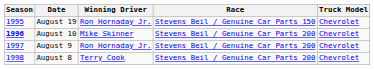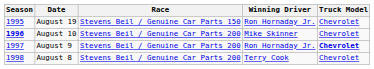columns swapped: Race <-> Winning Driver
August 9 | Truck Model: normal -> bold
